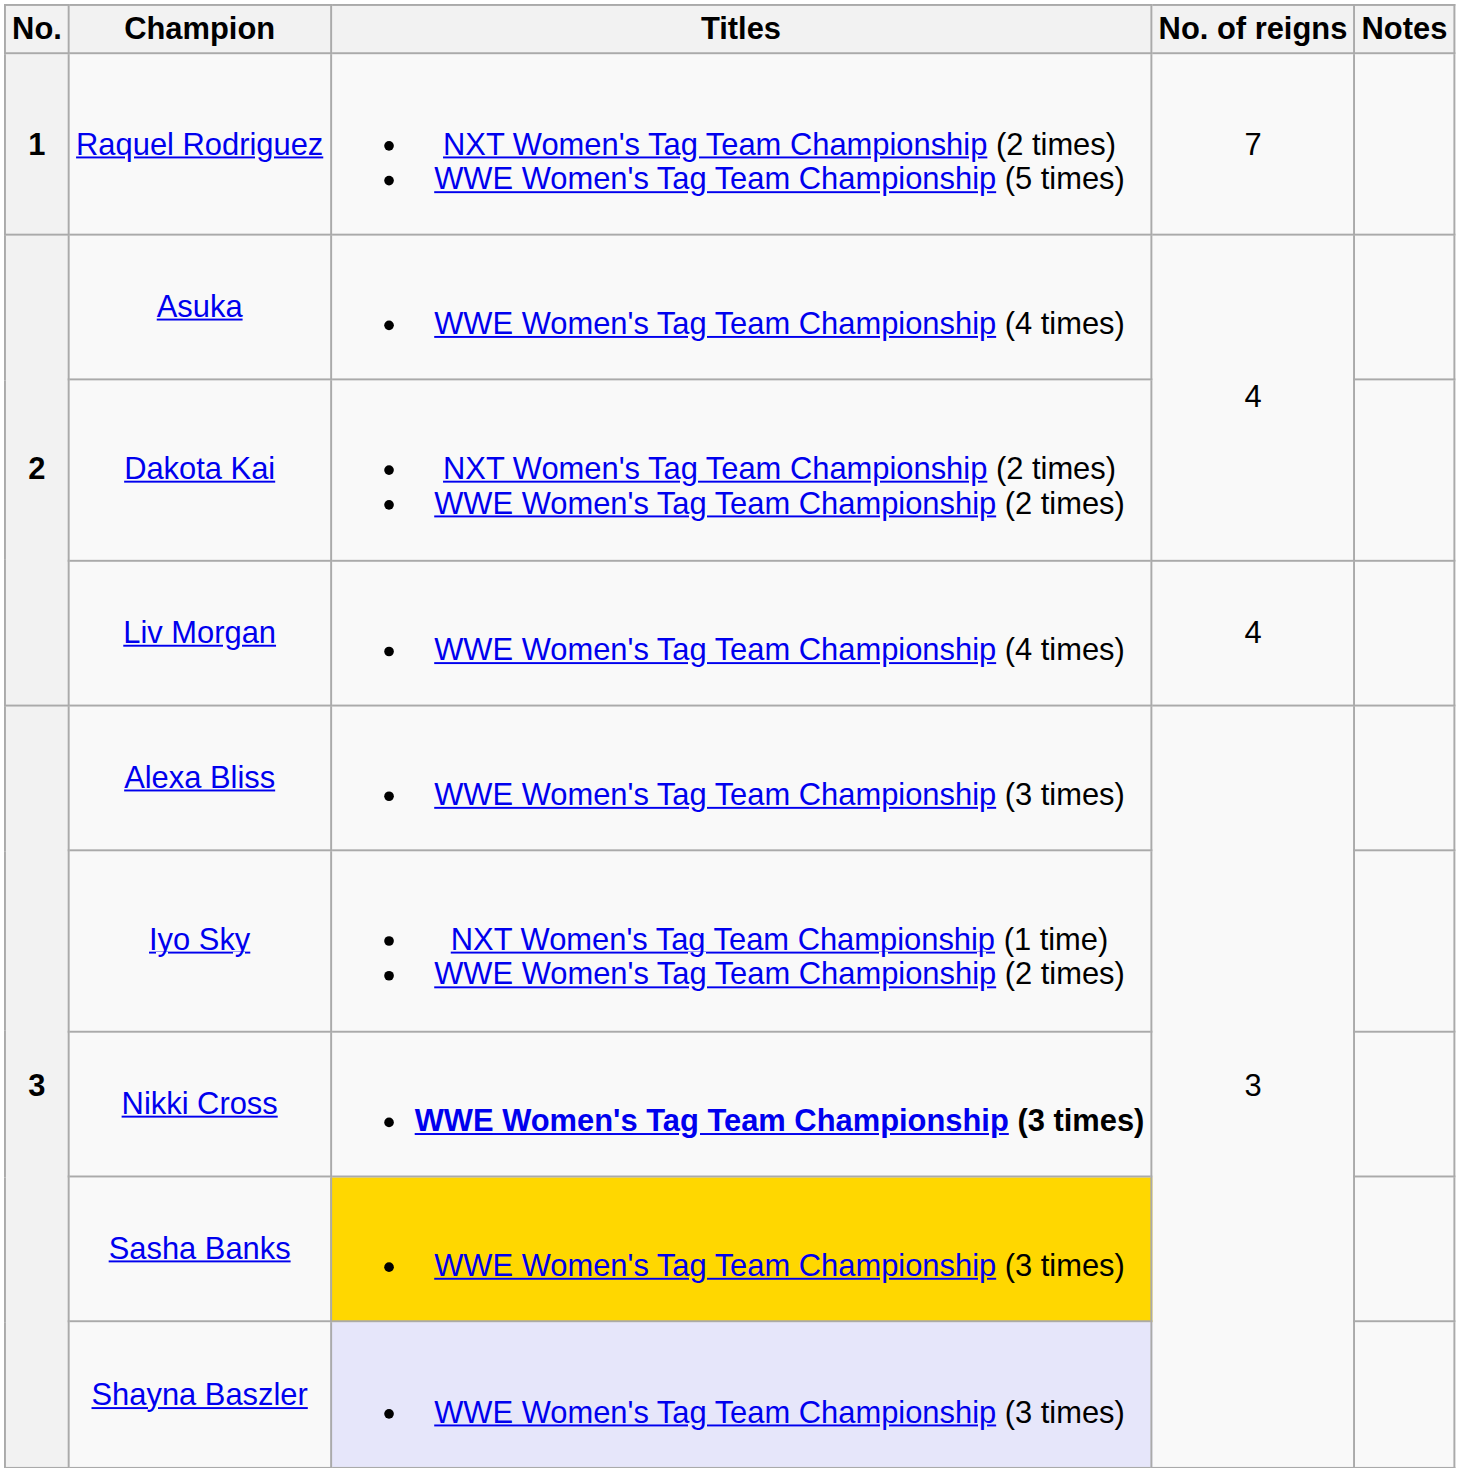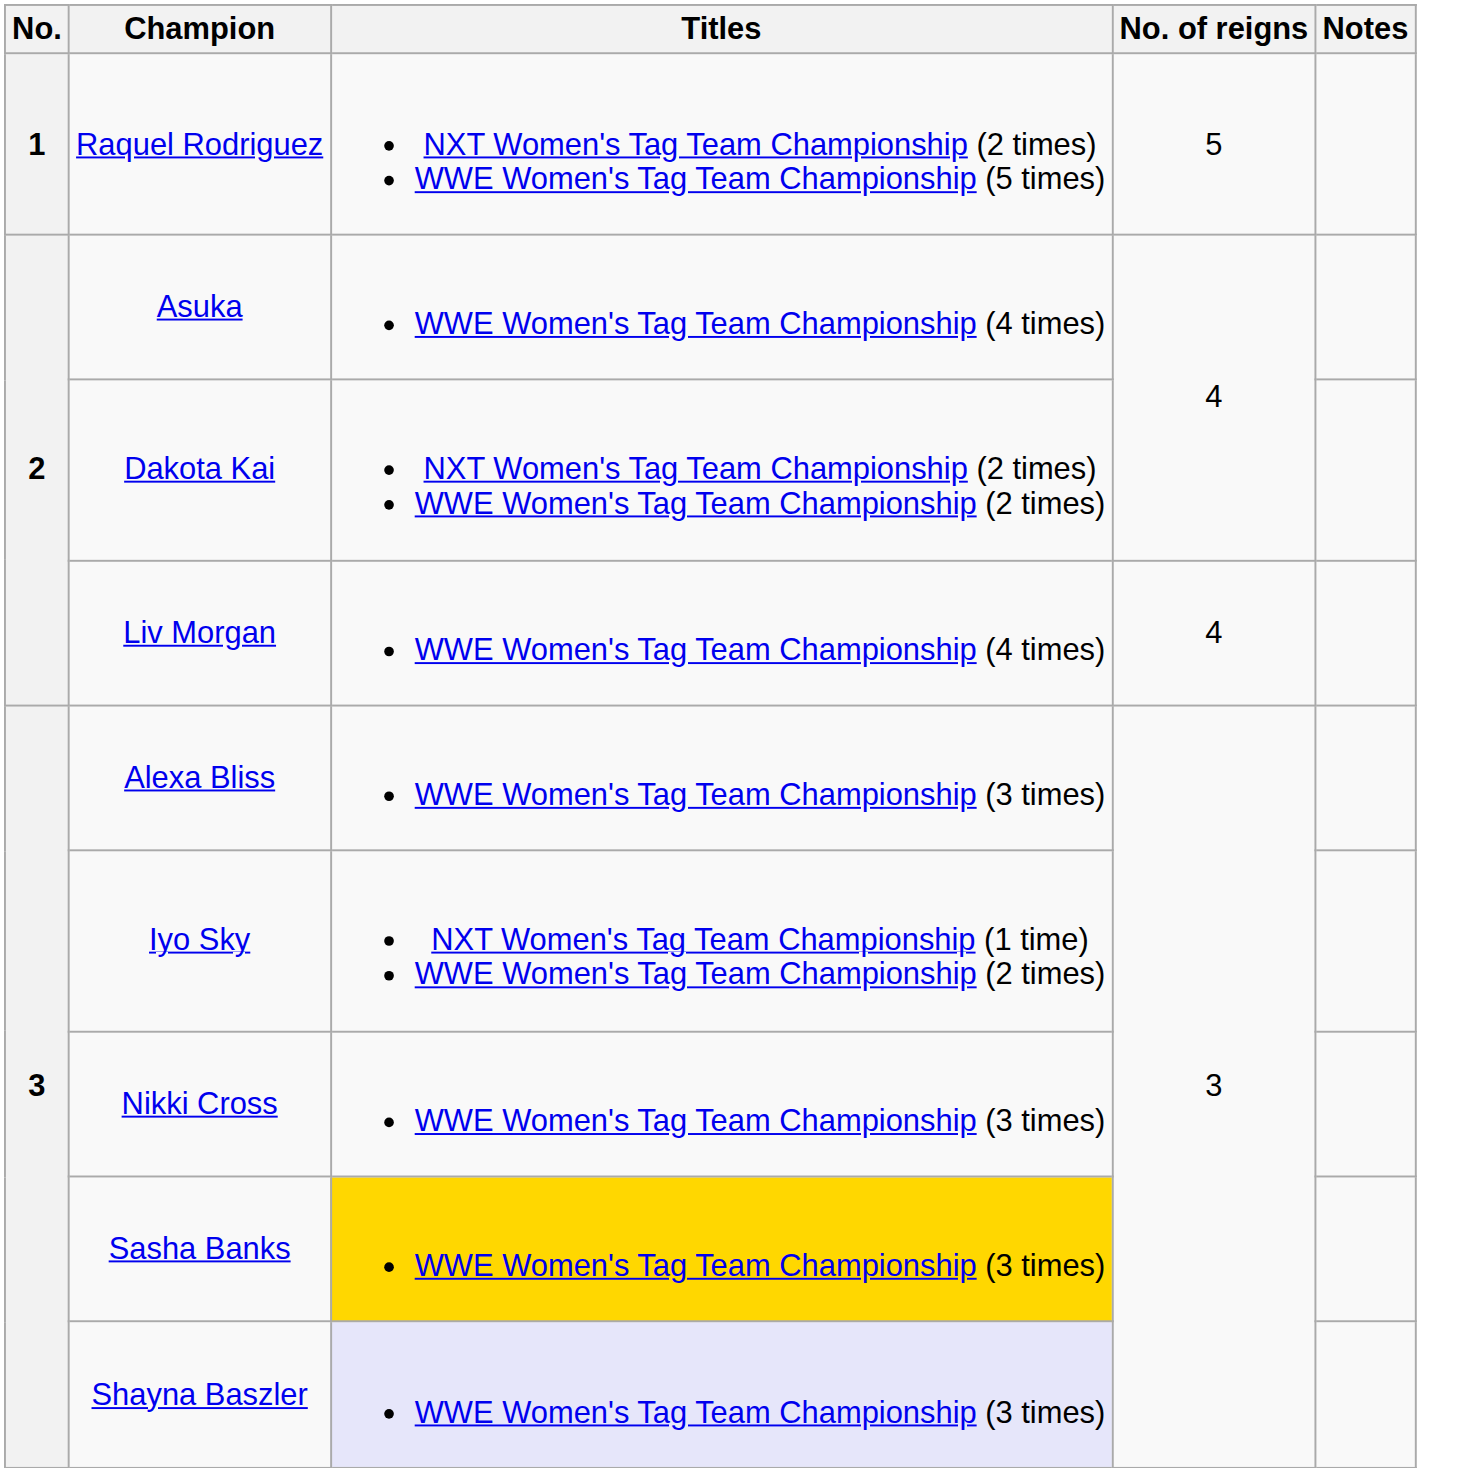Raquel Rodriguez | No. of reigns: 7 -> 5
Nikki Cross | Titles: bold -> normal
